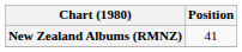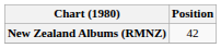New Zealand Albums (RMNZ) | Position: 41 -> 42
